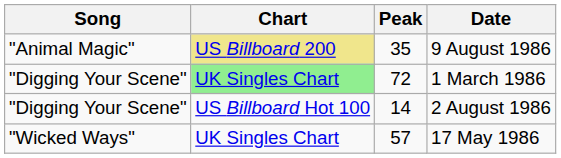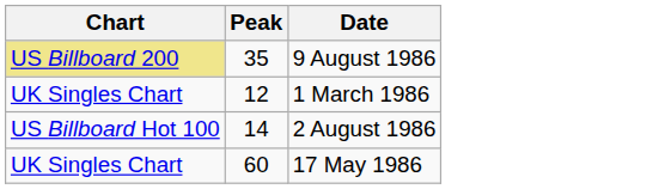- column: Song | "Animal Magic" | "Digging Your Scene" | "Digging Your Scene" | "Wicked Ways"
1 March 1986 | Chart: lightgreen background -> no background
1 March 1986 | Peak: 72 -> 12
17 May 1986 | Peak: 57 -> 60
